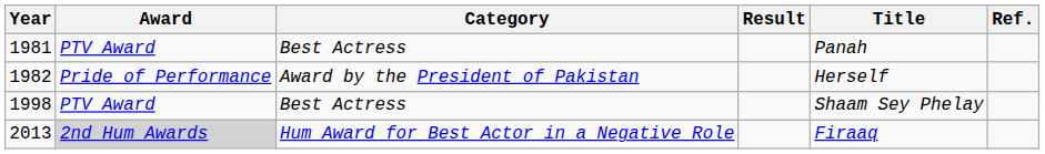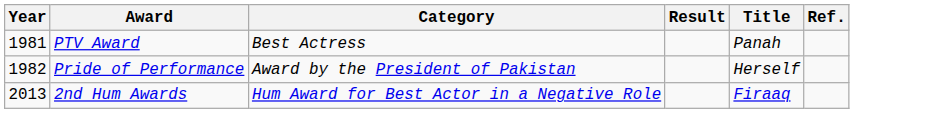- row: 1998 | PTV Award | Best Actress | Shaam Sey Phelay
2013 | Award: lightgrey background -> no background
